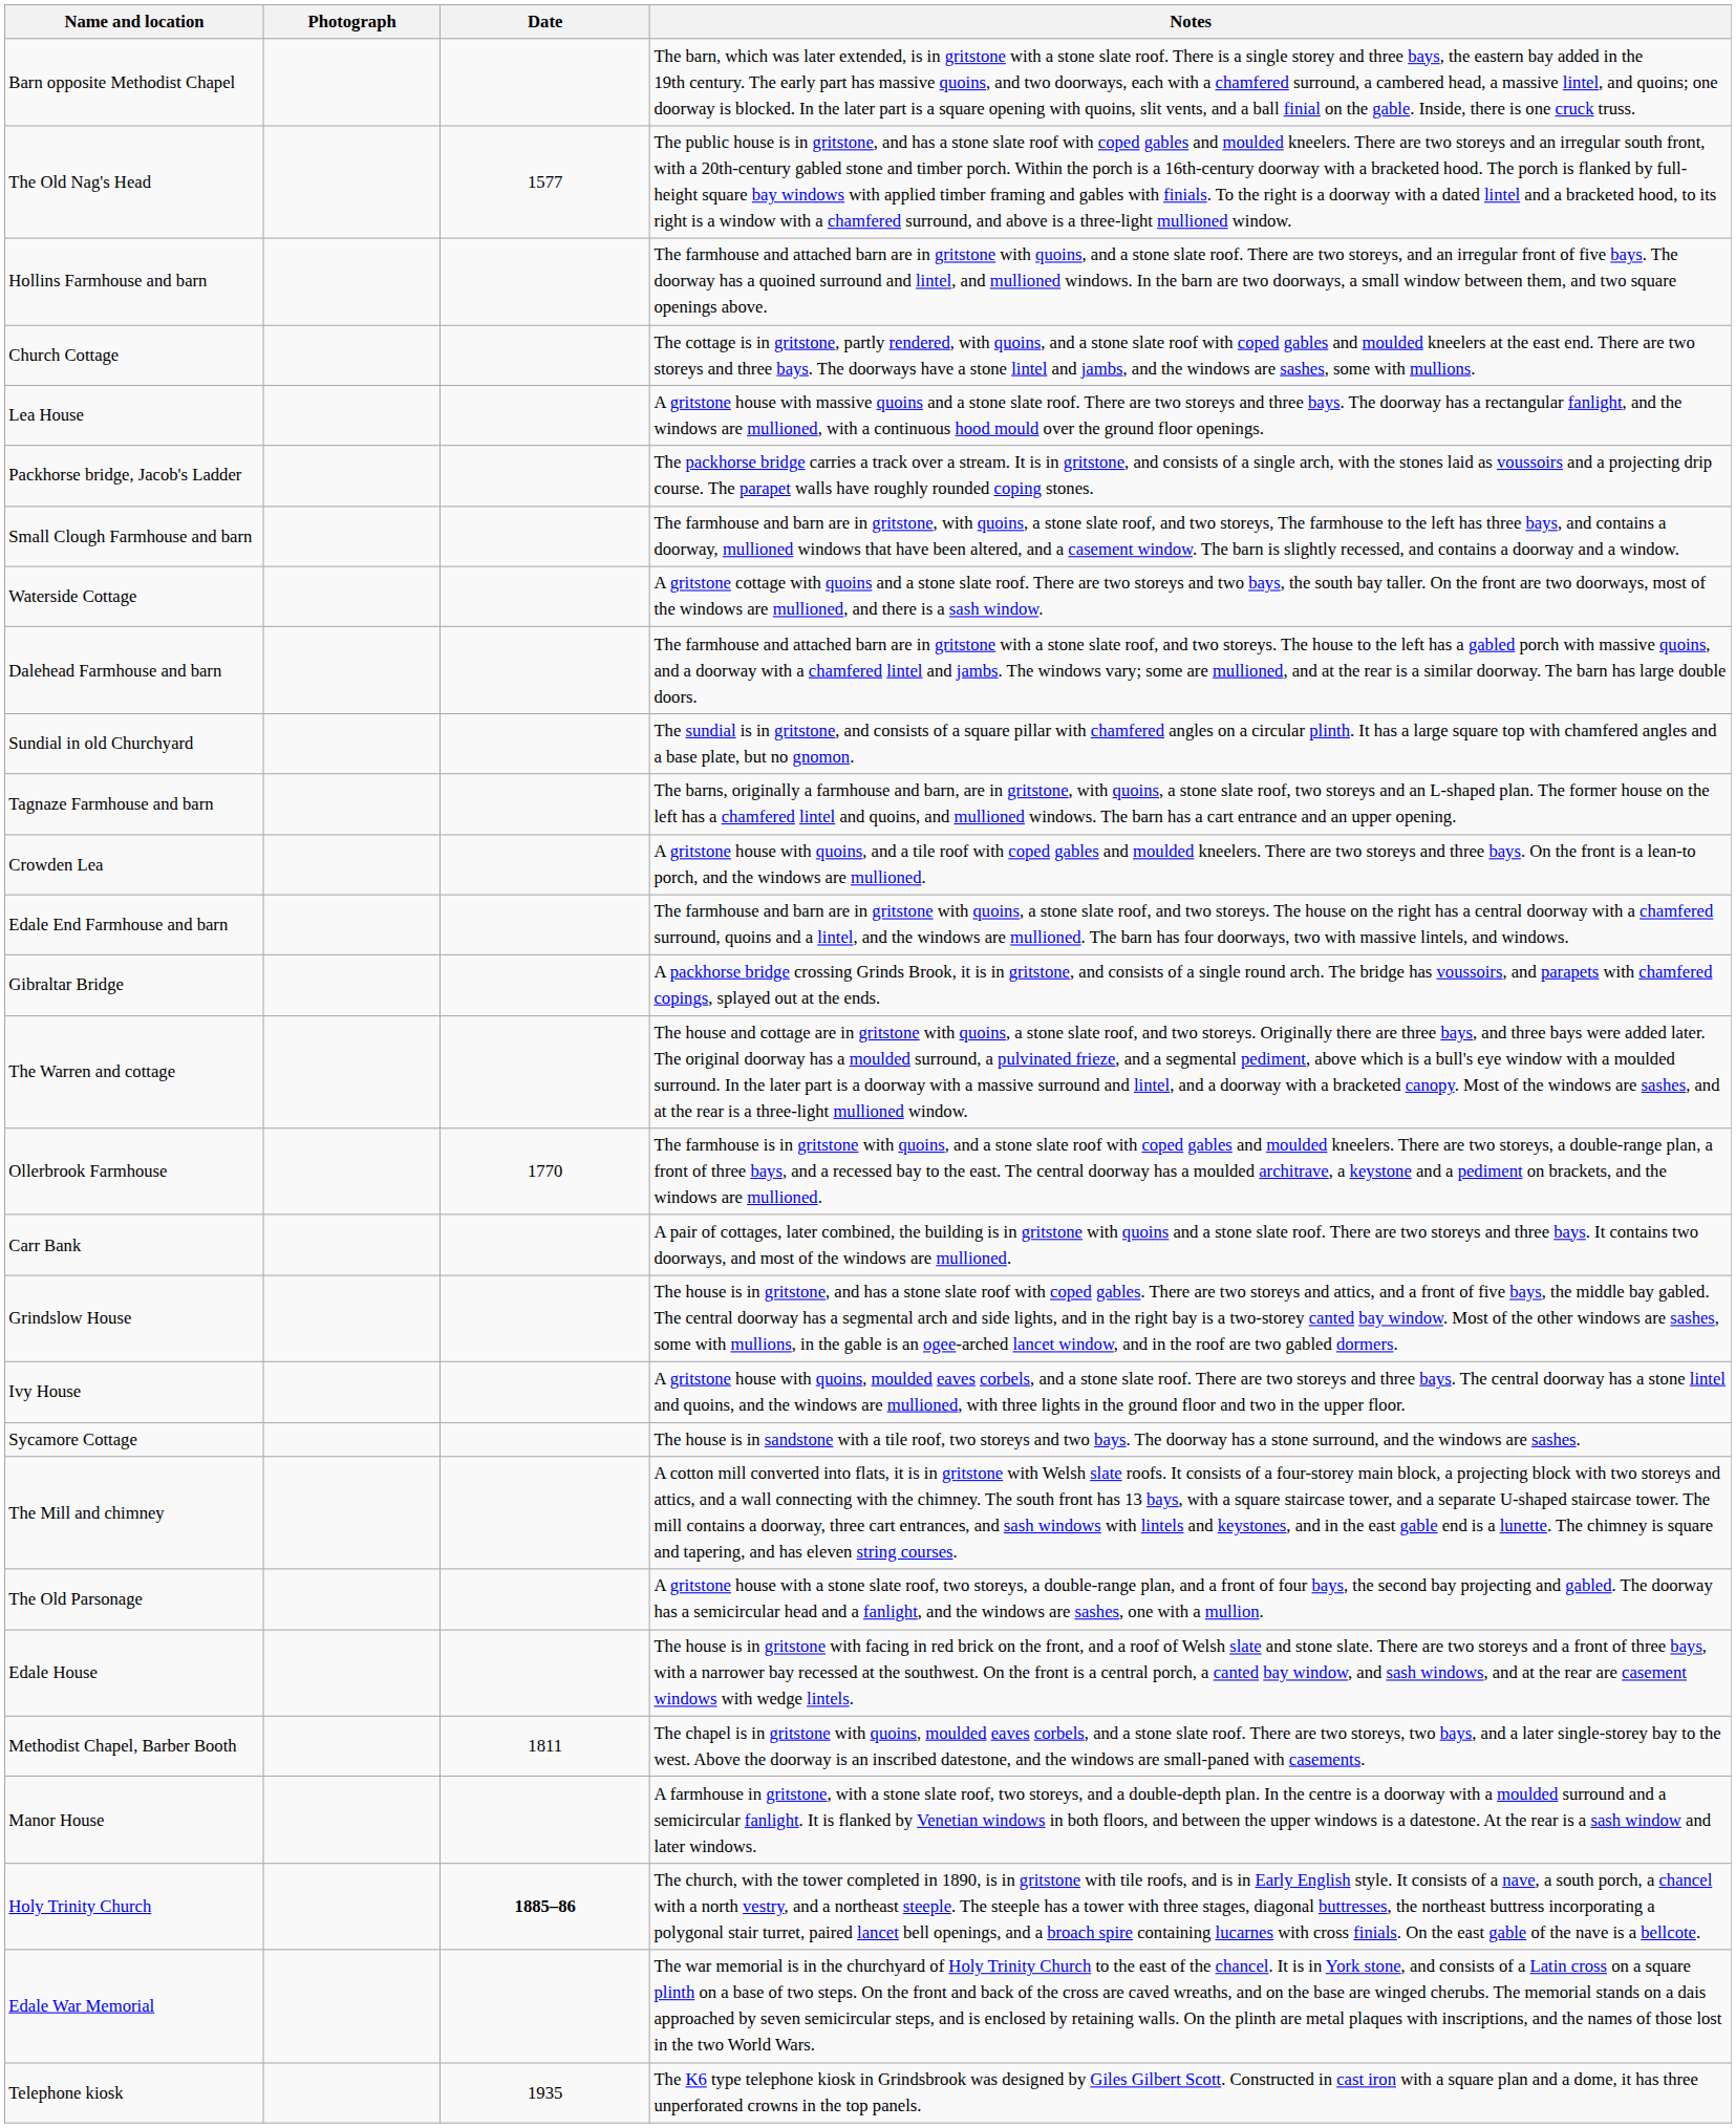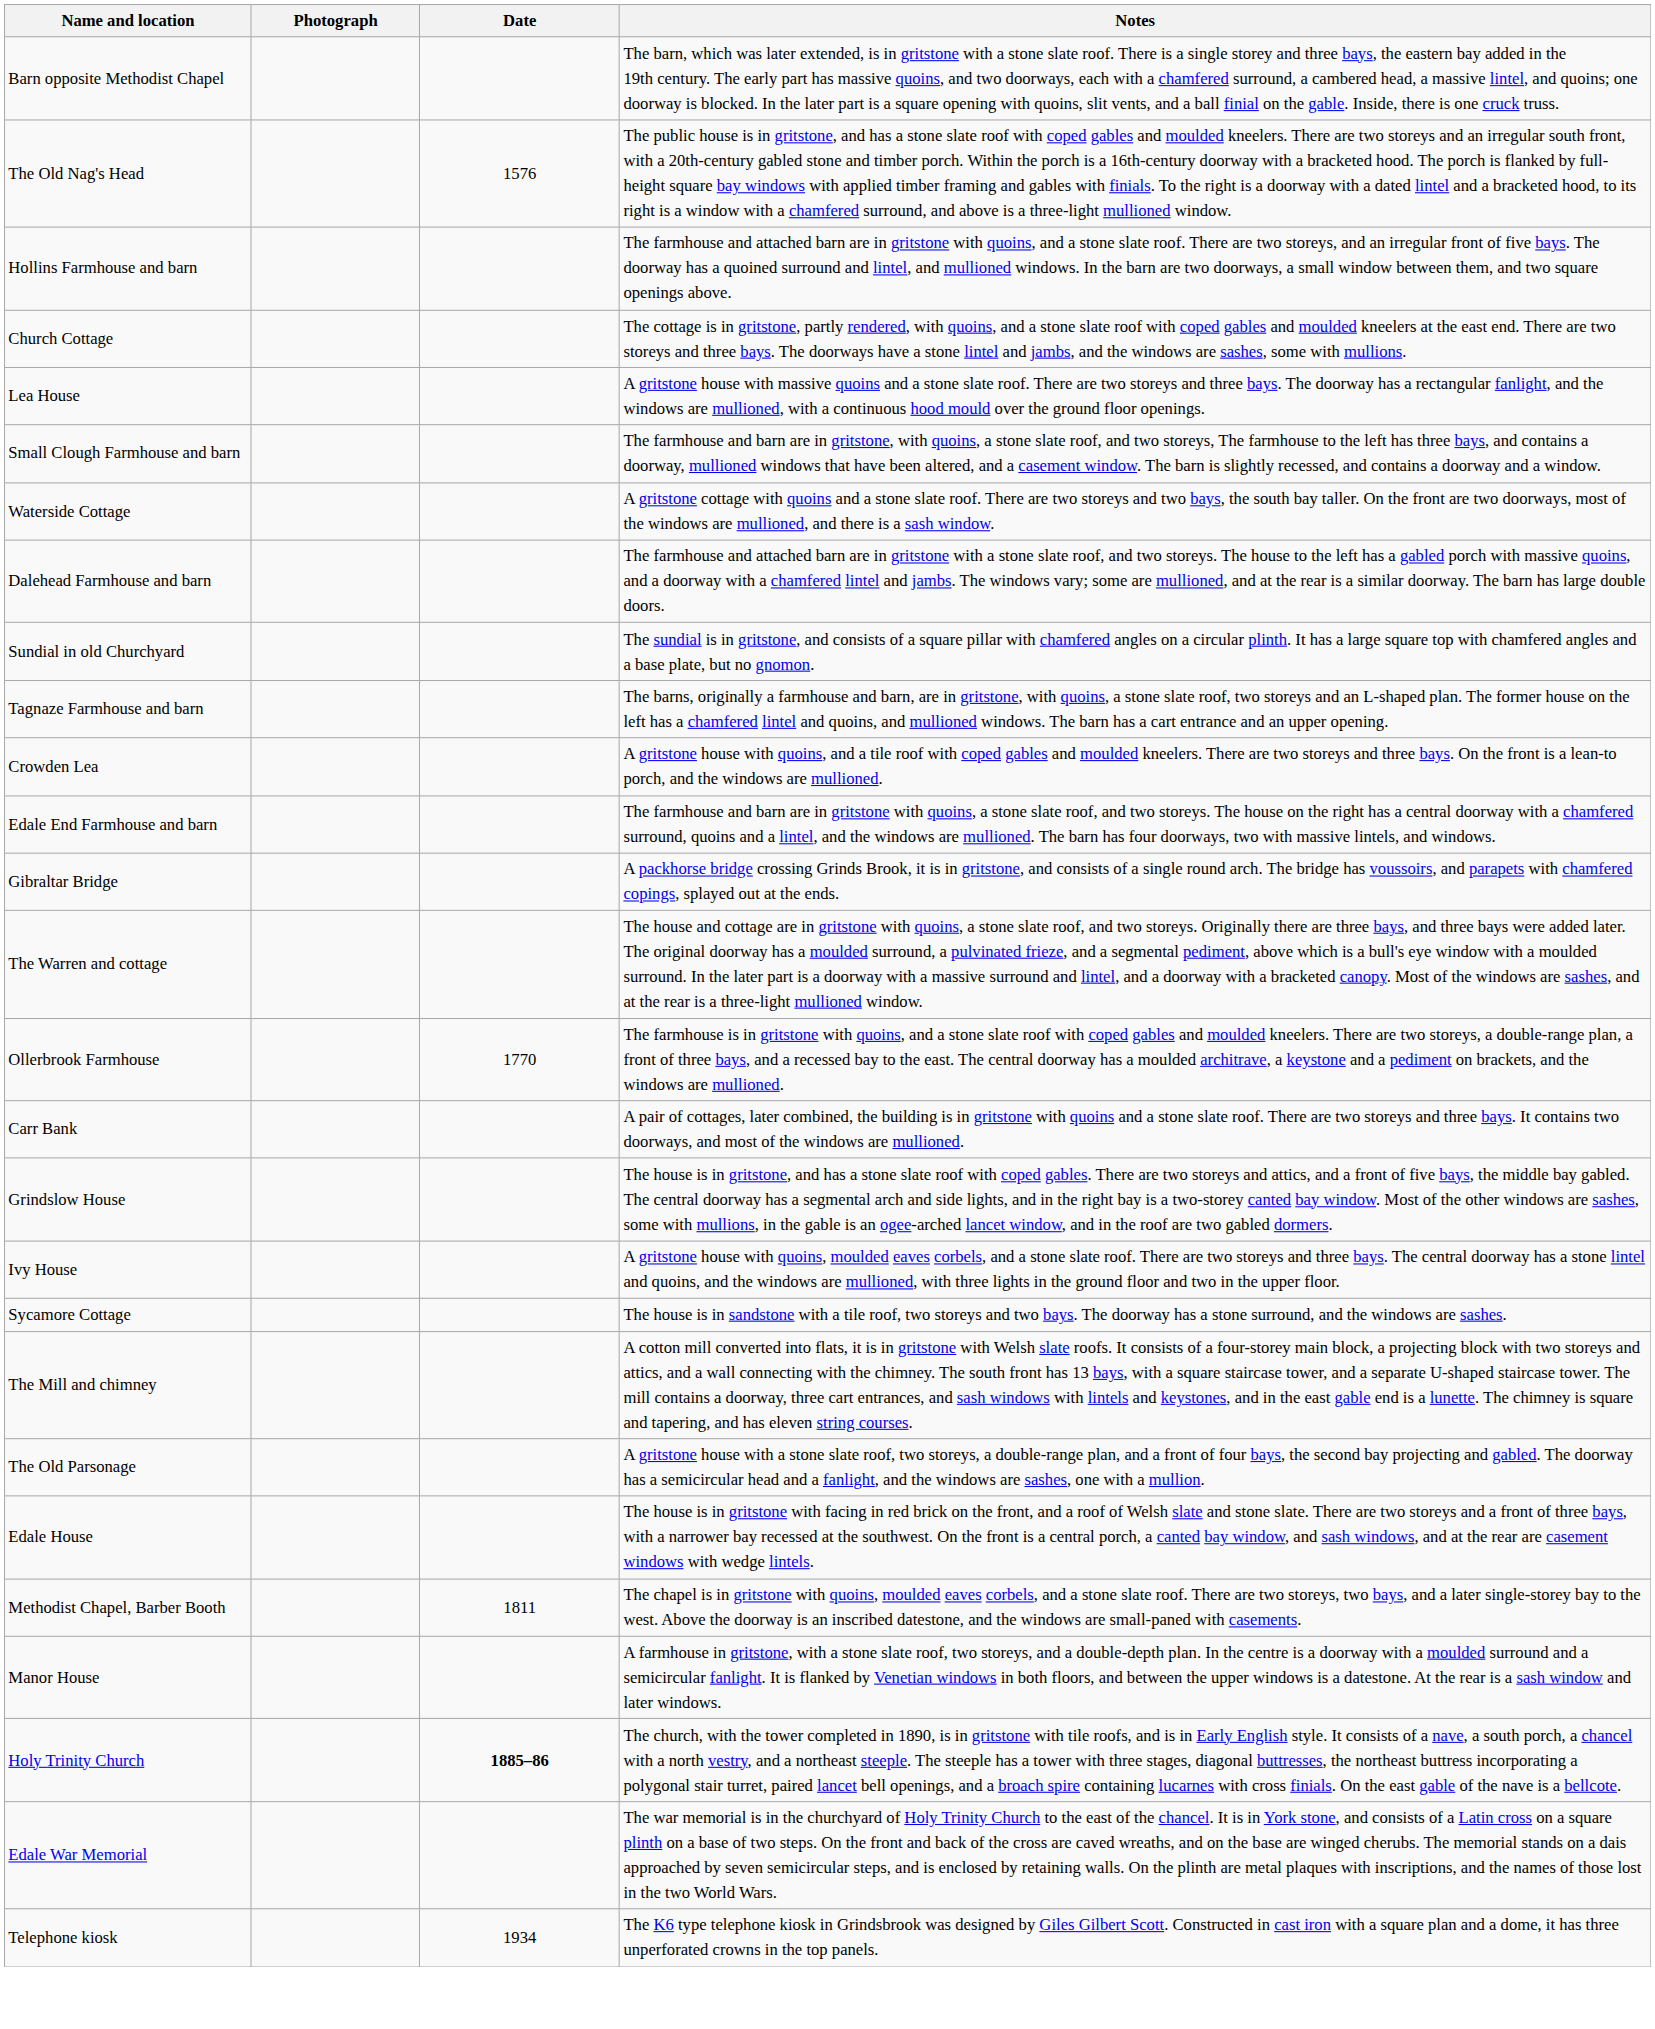The Old Nag's Head | Date: 1577 -> 1576
- row: Packhorse bridge, Jacob's Ladder | The packhorse bridge carries a track over a stream. It is in gritstone, and consists of a single arch, with the stones laid as voussoirs and a projecting drip course. The parapet walls have roughly rounded coping stones.
Telephone kiosk | Date: 1935 -> 1934
